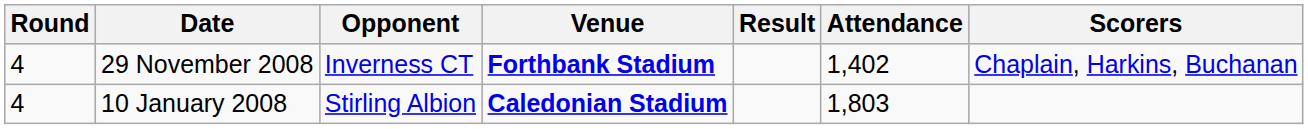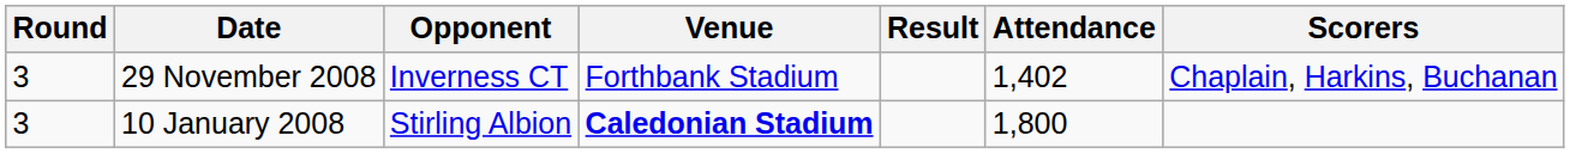29 November 2008 | Round: 4 -> 3
29 November 2008 | Venue: bold -> normal
10 January 2008 | Round: 4 -> 3
10 January 2008 | Attendance: 1,803 -> 1,800
